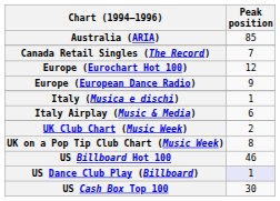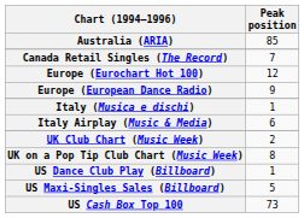- row: US Billboard Hot 100 | 46
US Dance Club Play (Billboard) | Peak position: lavender background -> no background
+ row: US Maxi-Singles Sales (Billboard) | 5
US Cash Box Top 100 | Peak position: 30 -> 73
